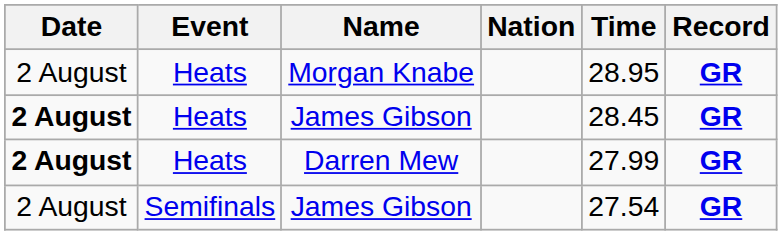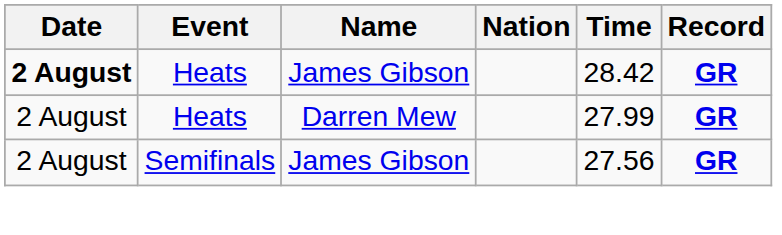- row: 2 August | Heats | Morgan Knabe | 28.95 | GR
Heats / James Gibson | Time: 28.45 -> 28.42
Darren Mew | Date: bold -> normal
Semifinals / James Gibson | Time: 27.54 -> 27.56
